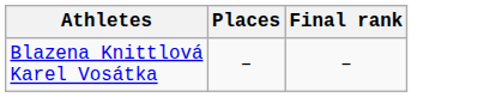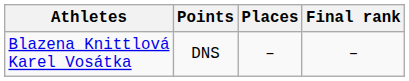+ column: Points | DNS
